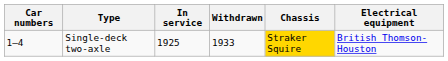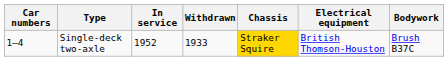+ column: Bodywork | Brush B37C
Single-deck two-axle | In service: 1925 -> 1952
